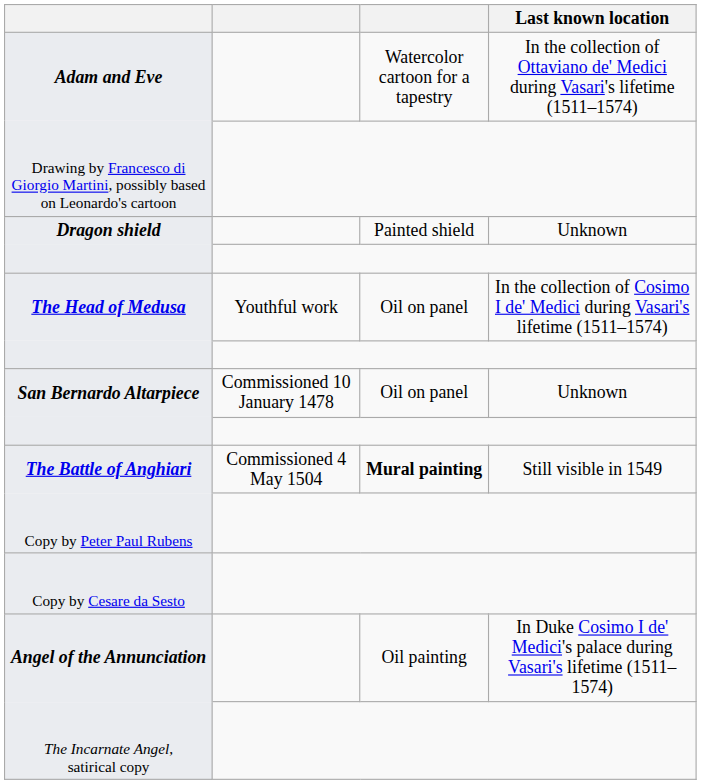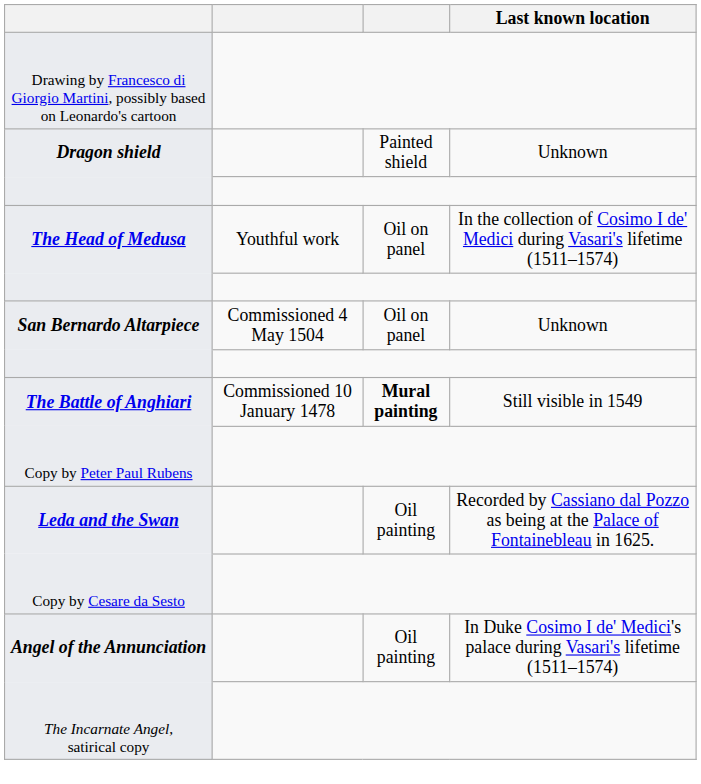- row: Adam and Eve | Watercolor cartoon for a tapestry | In the collection of Ottaviano de' Medici during Vasari's lifetime (1511–1574)
San Bernardo Altarpiece | column 2: Commissioned 10 January 1478 -> Commissioned 4 May 1504
The Battle of Anghiari | column 2: Commissioned 4 May 1504 -> Commissioned 10 January 1478
+ row: Leda and the Swan | Oil painting | Recorded by Cassiano dal Pozzo as being at the Palace of Fontainebleau in 1625.
